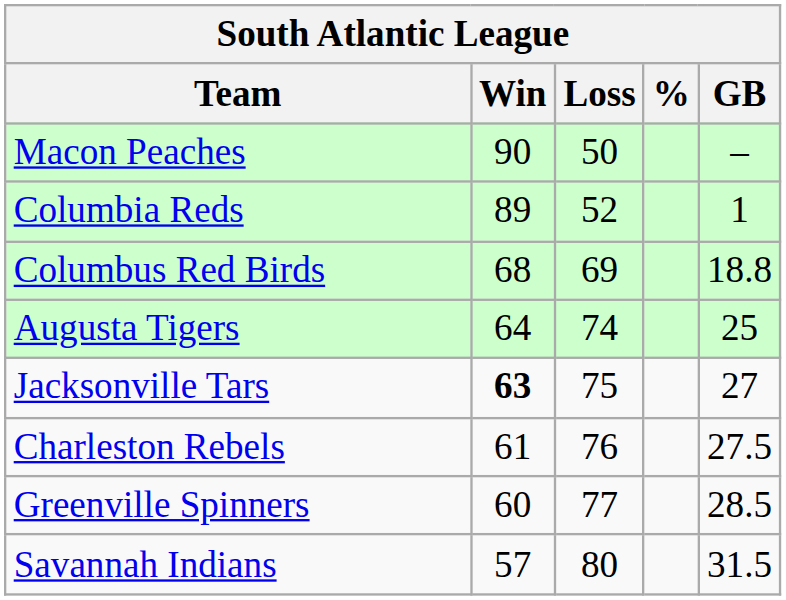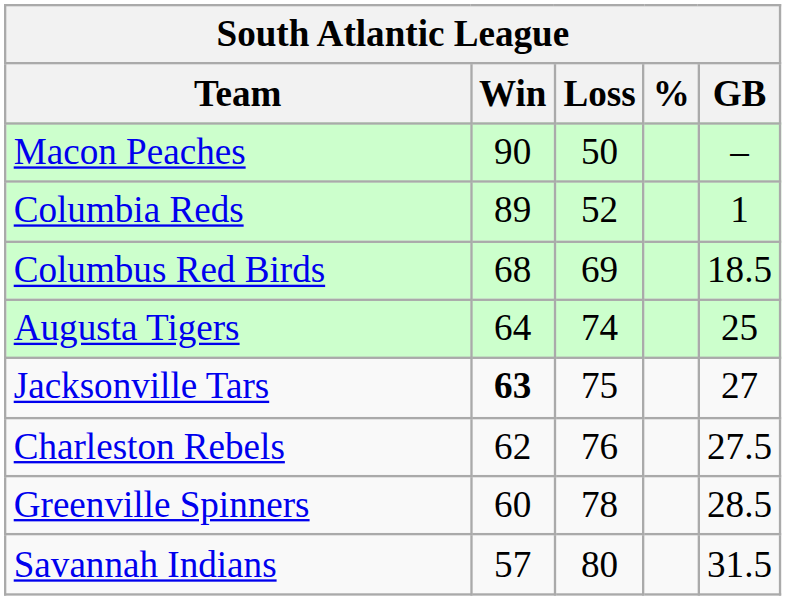Columbus Red Birds | GB: 18.8 -> 18.5
Charleston Rebels | Win: 61 -> 62
Greenville Spinners | Loss: 77 -> 78
